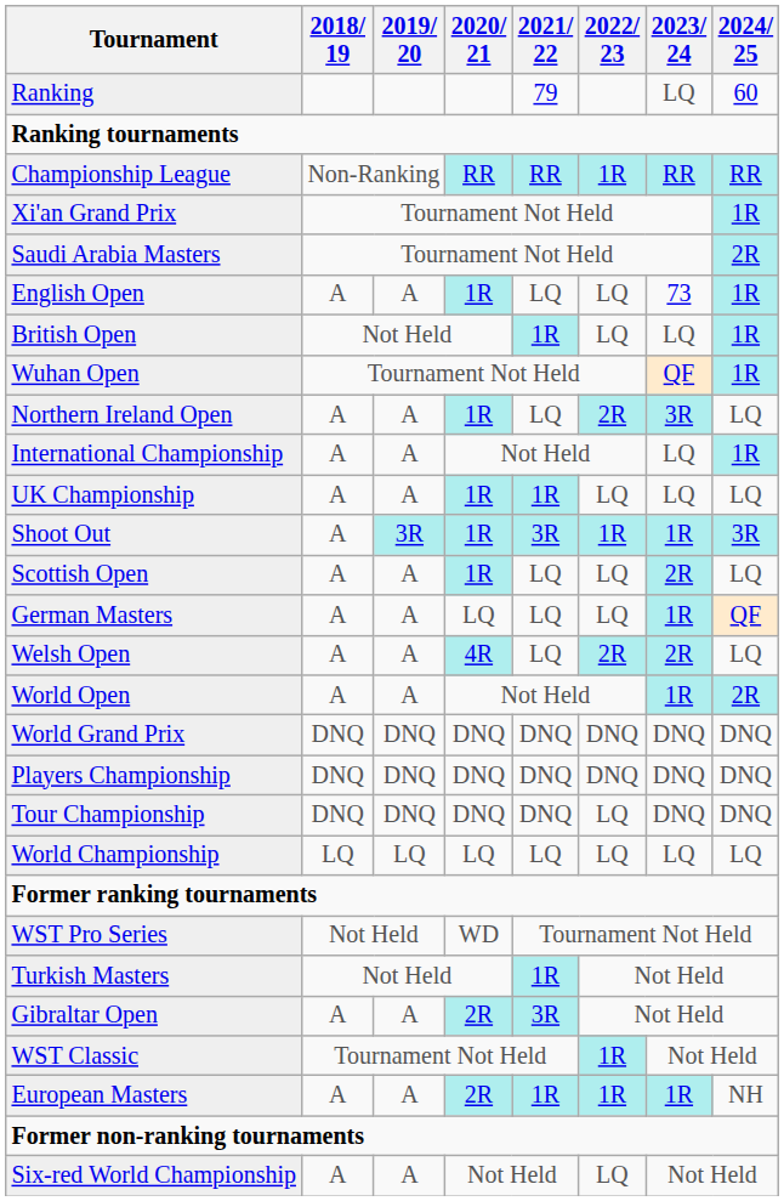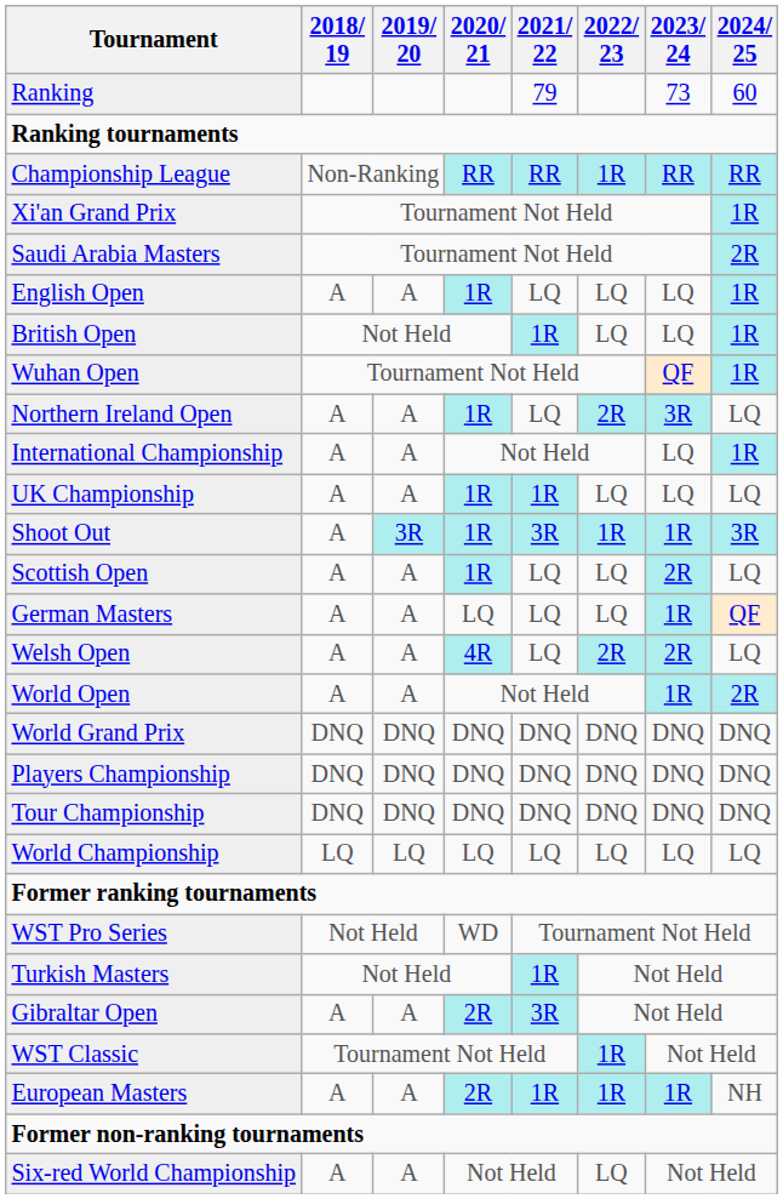Ranking | 2023/ 24: LQ -> 73
English Open | 2023/ 24: 73 -> LQ
Tour Championship | 2022/ 23: LQ -> DNQ
